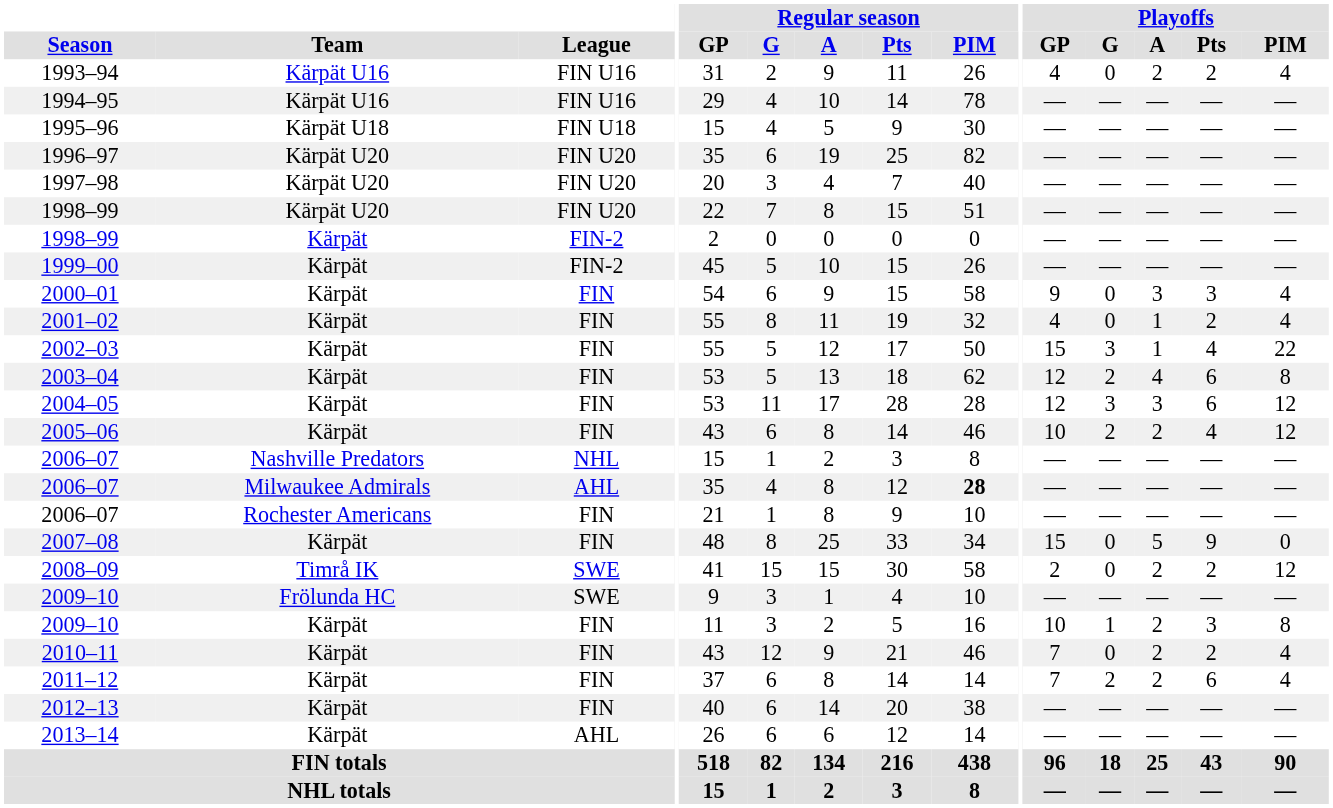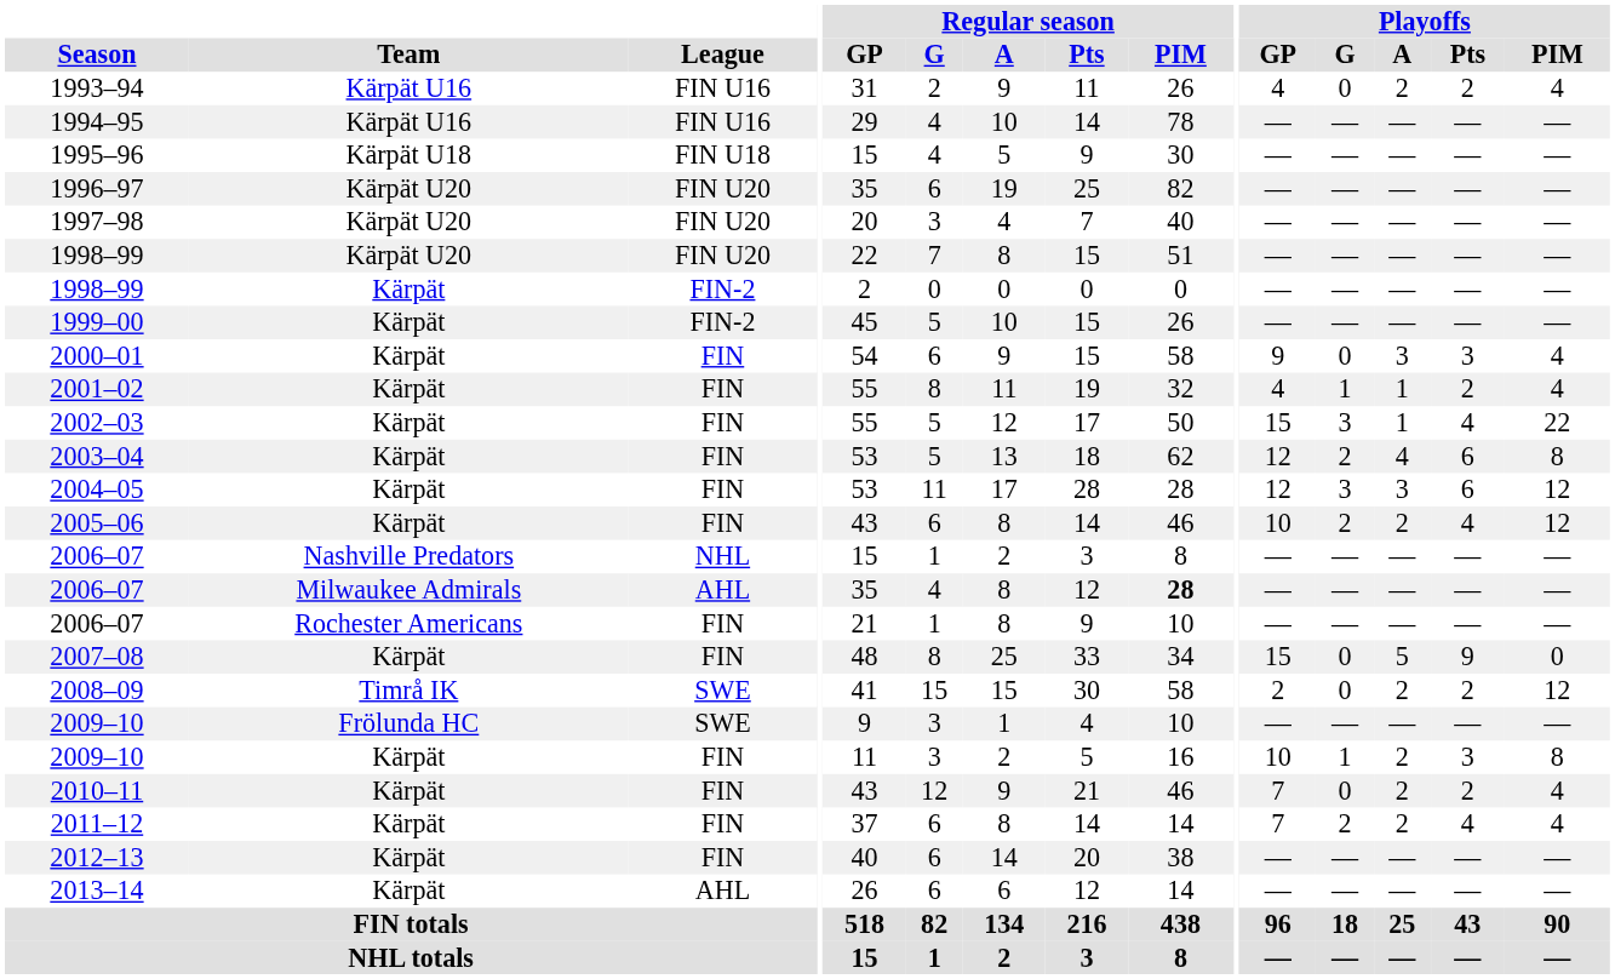2001–02 | Playoffs / G: 0 -> 1
2011–12 | Playoffs / Pts: 6 -> 4
